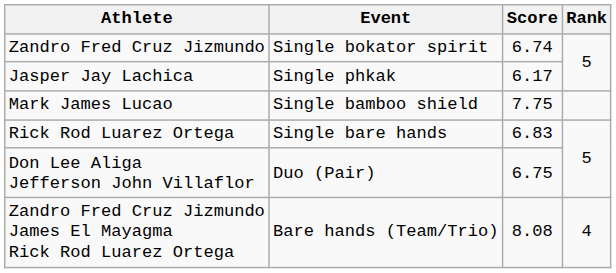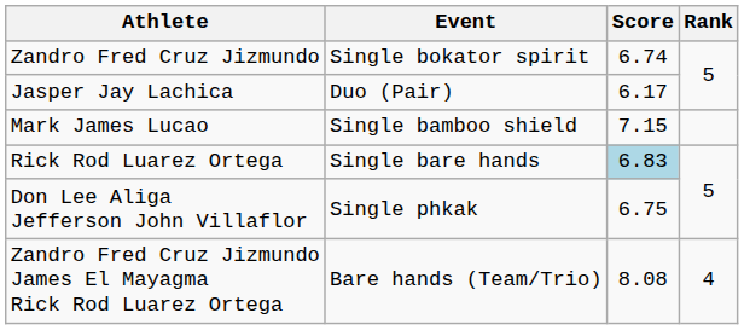Jasper Jay Lachica | Event: Single phkak -> Duo (Pair)
Mark James Lucao | Score: 7.75 -> 7.15
Rick Rod Luarez Ortega | Score: no background -> lightblue background
Don Lee Aliga Jefferson John Villaflor | Event: Duo (Pair) -> Single phkak
